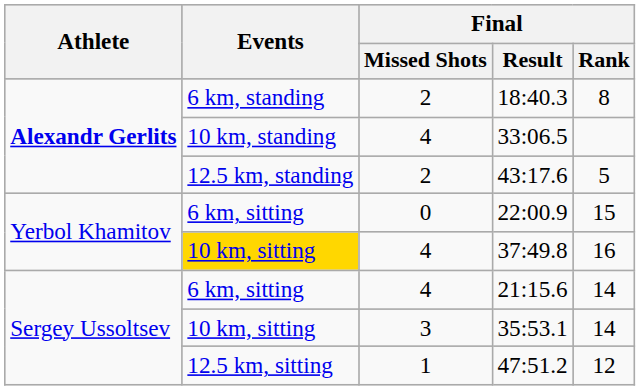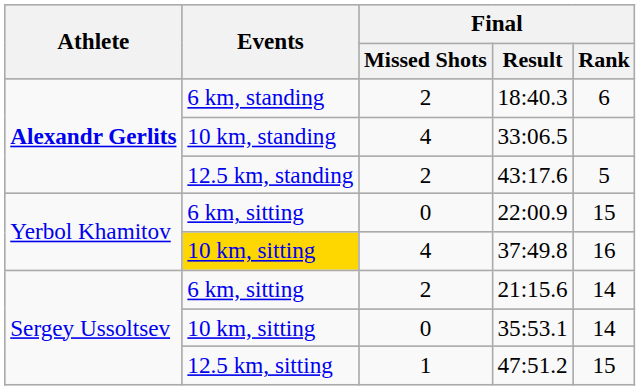18:40.3 | Final / Rank: 8 -> 6
21:15.6 | Final / Missed Shots: 4 -> 2
35:53.1 | Final / Missed Shots: 3 -> 0
47:51.2 | Final / Rank: 12 -> 15
